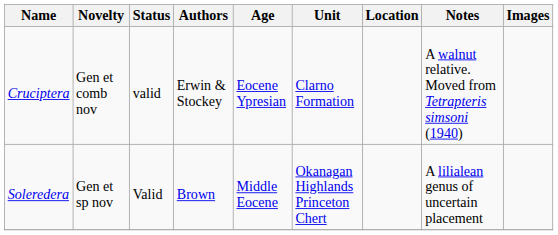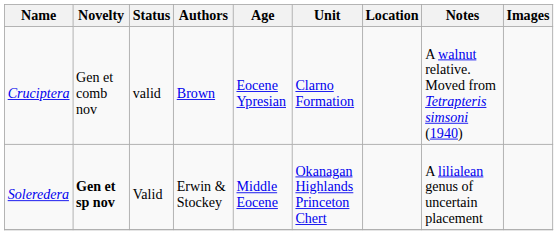Cruciptera | Authors: Erwin & Stockey -> Brown
Soleredera | Novelty: normal -> bold
Soleredera | Authors: Brown -> Erwin & Stockey
